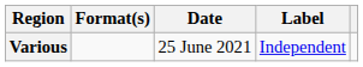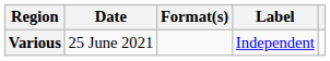columns swapped: Date <-> Format(s)
